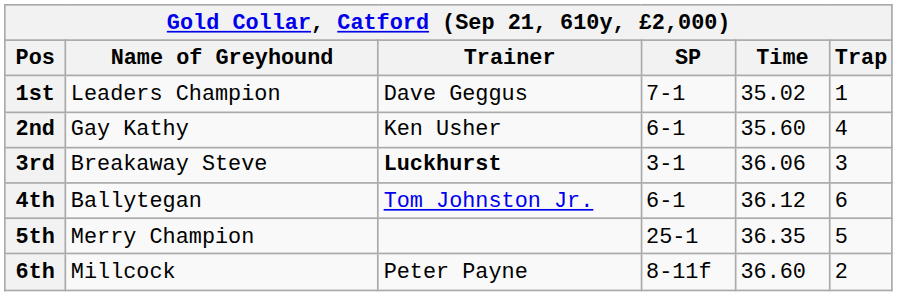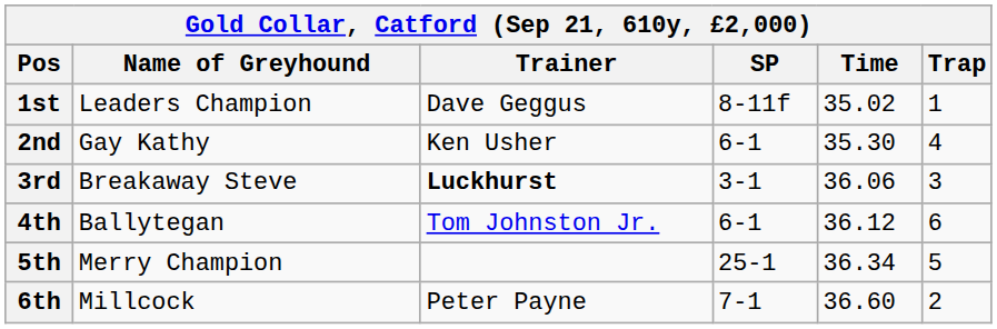1st | SP: 7-1 -> 8-11f
2nd | Time: 35.60 -> 35.30
5th | Time: 36.35 -> 36.34
6th | SP: 8-11f -> 7-1
